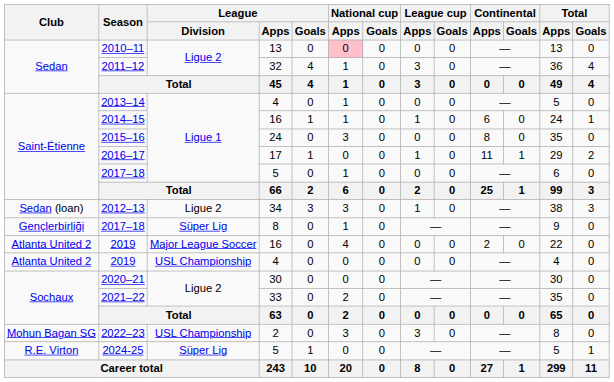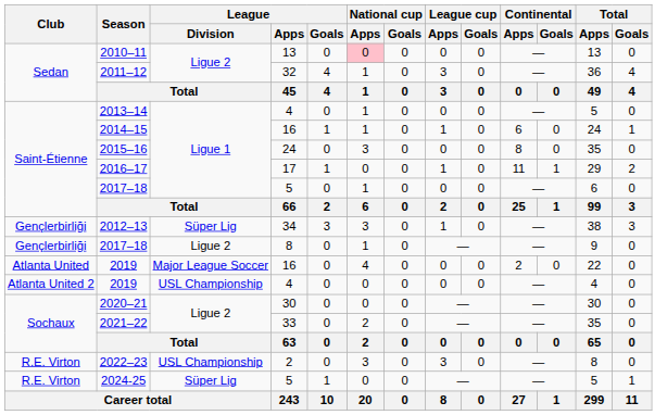2012–13 | Club: Sedan (loan) -> Gençlerbirliği
2012–13 | League / Division: Ligue 2 -> Süper Lig
2017–18 / 8 | League / Division: Süper Lig -> Ligue 2
2019 / 16 | Club: Atlanta United 2 -> Atlanta United
2022–23 | Club: Mohun Bagan SG -> R.E. Virton
